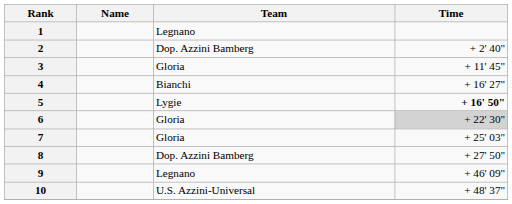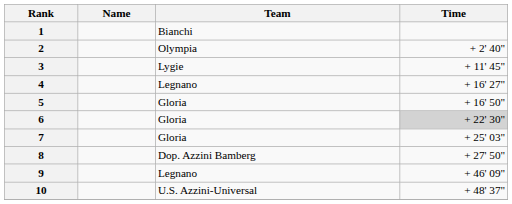1 | Team: Legnano -> Bianchi
2 | Team: Dop. Azzini Bamberg -> Olympia
3 | Team: Gloria -> Lygie
4 | Team: Bianchi -> Legnano
5 | Team: Lygie -> Gloria
5 | Time: bold -> normal
